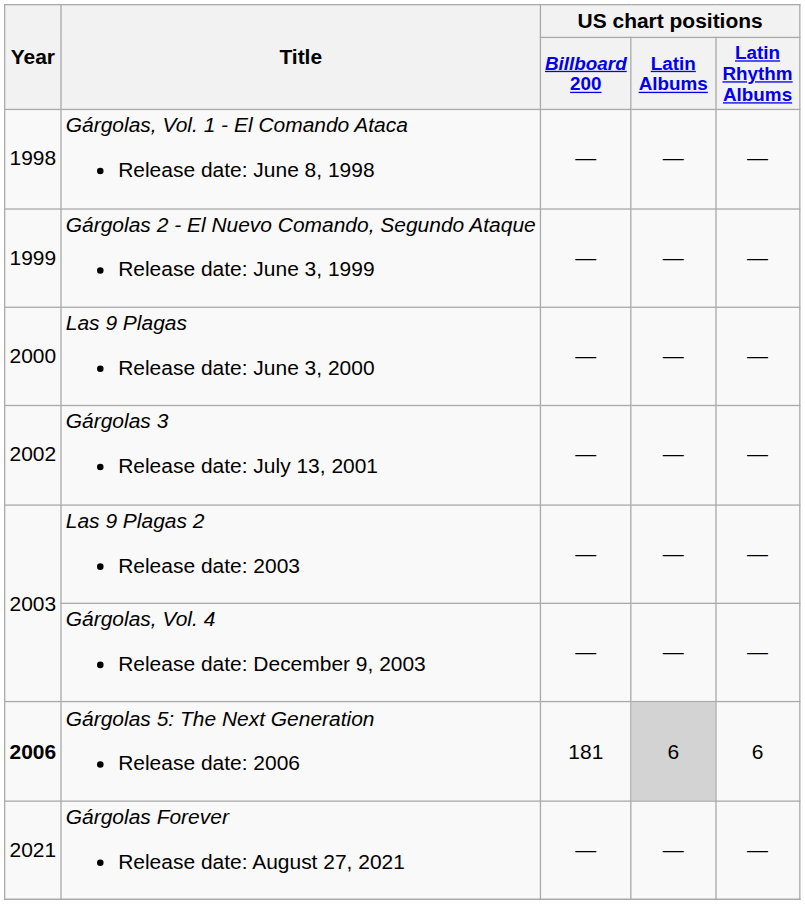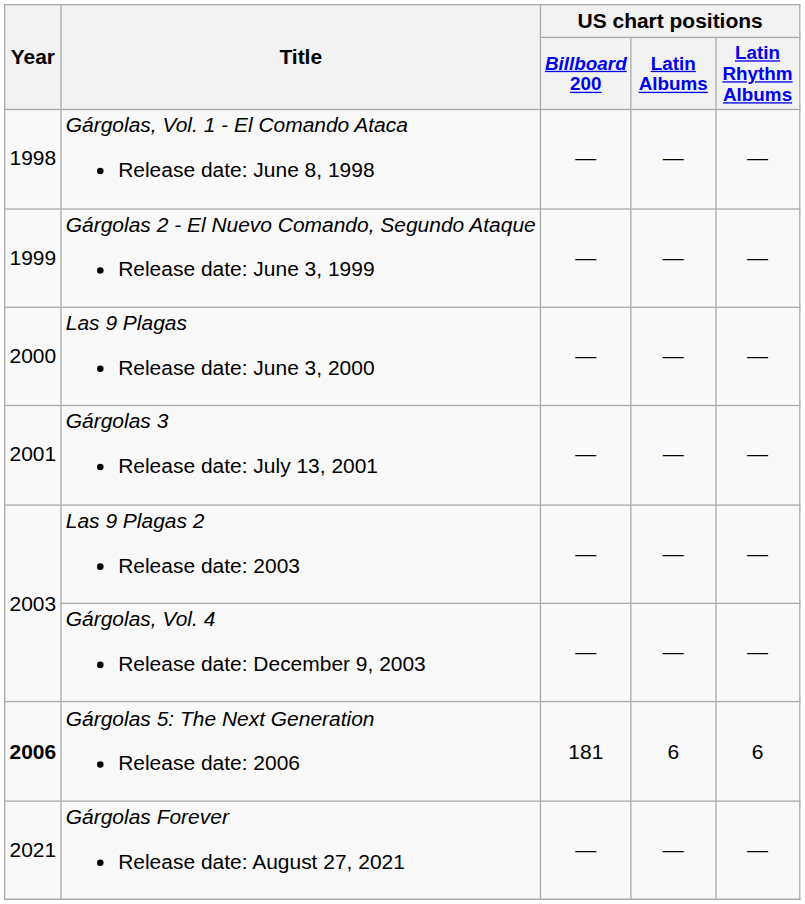Gárgolas 3 Release date: July 13, 2001 | Year: 2002 -> 2001
Gárgolas 5: The Next Generation Release date: 2006 | US chart positions / Latin Albums: lightgrey background -> no background
